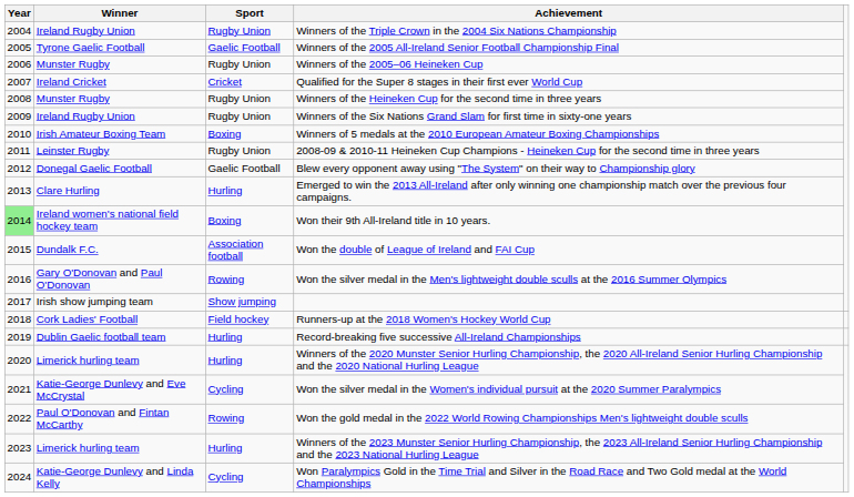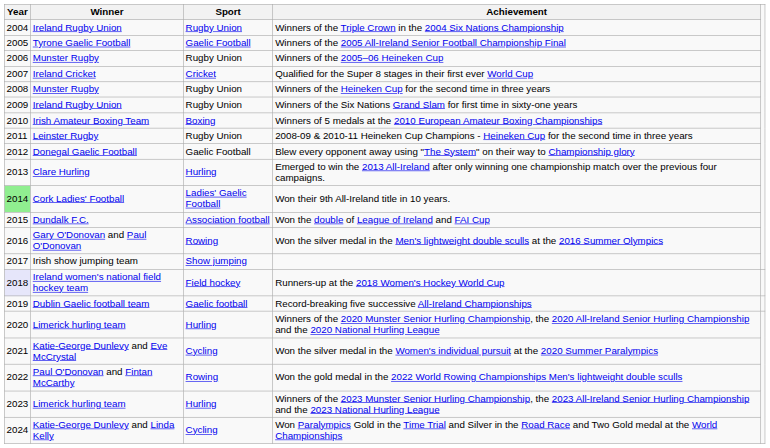Won their 9th All-Ireland title in 10 years. | Winner: Ireland women's national field hockey team -> Cork Ladies' Football
Won their 9th All-Ireland title in 10 years. | Sport: Boxing -> Ladies' Gaelic Football
Runners-up at the 2018 Women's Hockey World Cup | Year: no background -> lavender background
Runners-up at the 2018 Women's Hockey World Cup | Winner: Cork Ladies' Football -> Ireland women's national field hockey team
Record-breaking five successive All-Ireland Championships | Sport: Hurling -> Gaelic football
